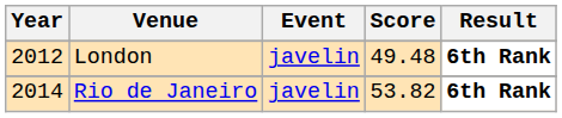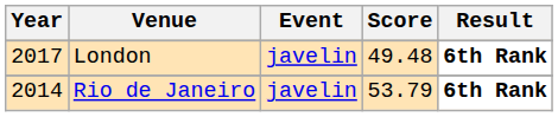London | Year: 2012 -> 2017
Rio de Janeiro | Score: 53.82 -> 53.79
